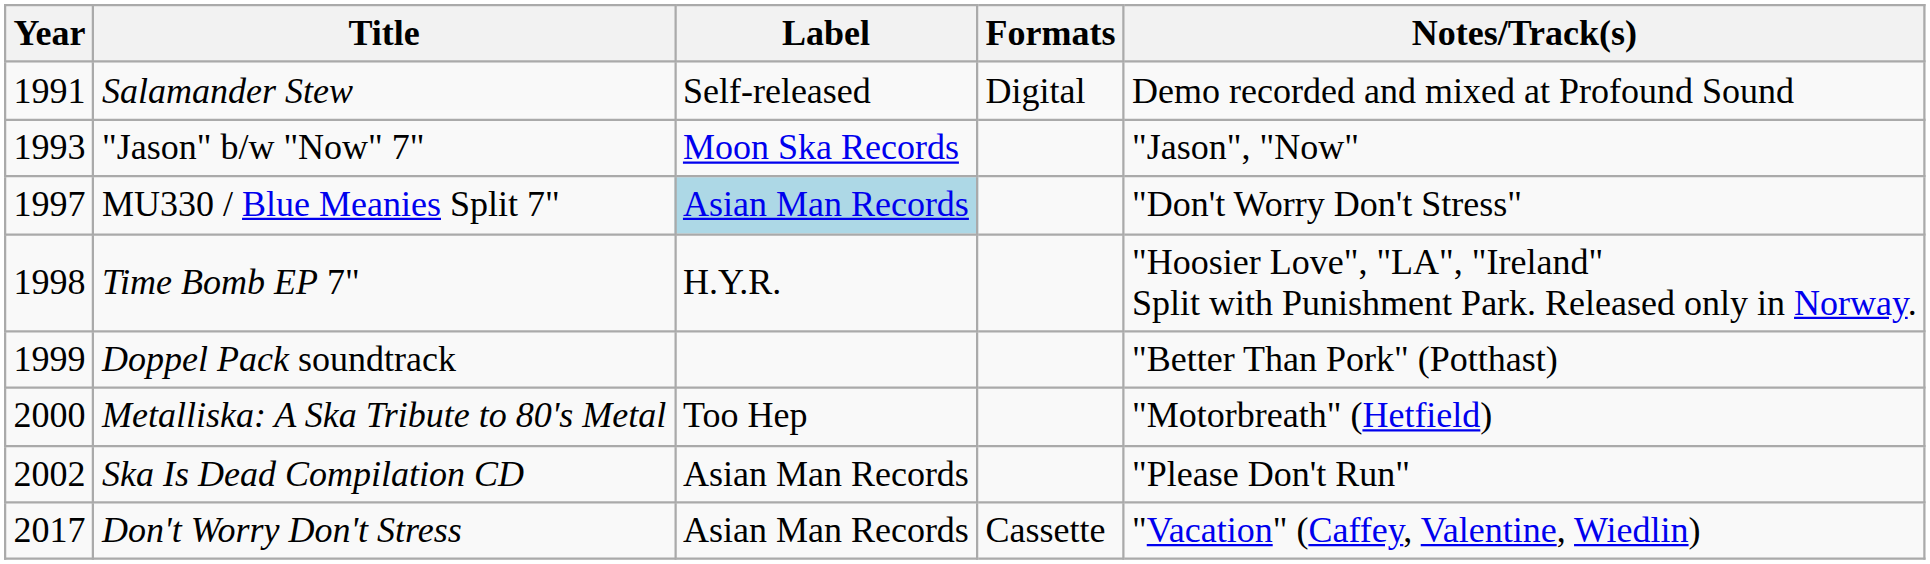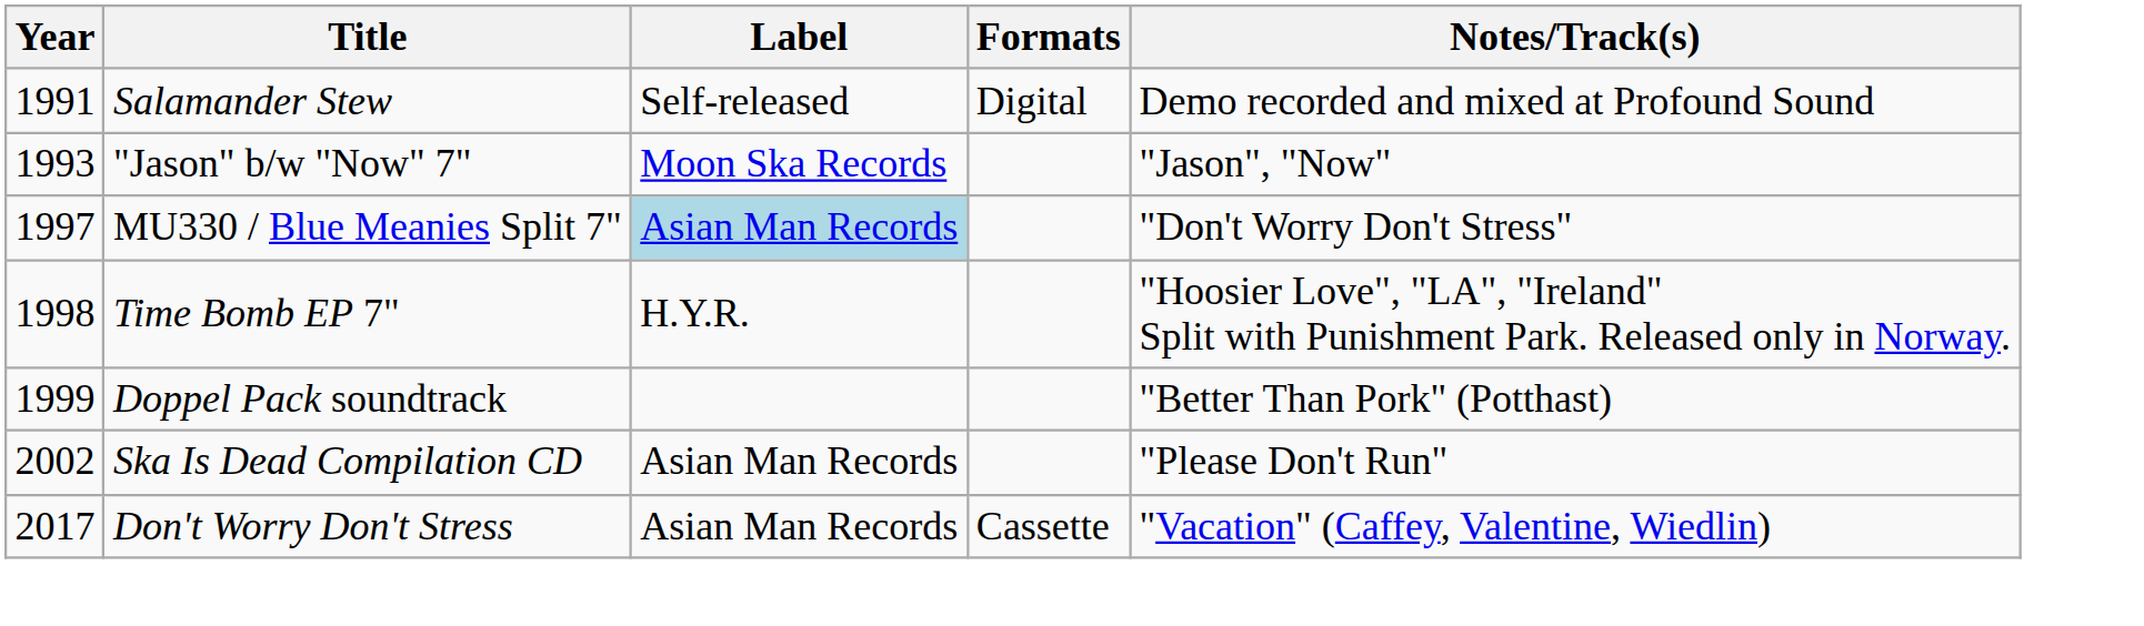- row: 2000 | Metalliska: A Ska Tribute to 80's Metal | Too Hep | "Motorbreath" (Hetfield)
